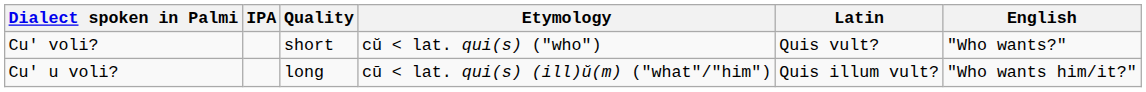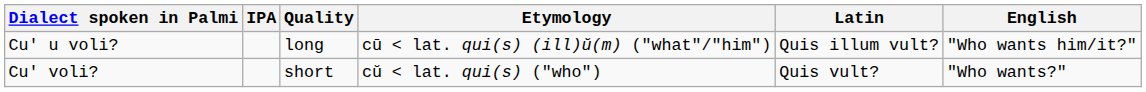rows swapped: Cu' voli? <-> Cu' u voli?
